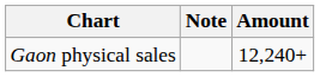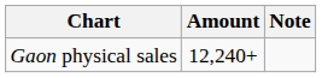columns swapped: Amount <-> Note
